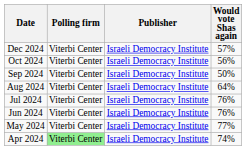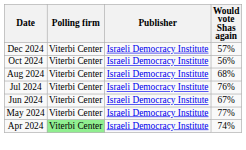- row: Sep 2024 | Viterbi Center | Israeli Democracy Institute | 50%
Aug 2024 | Would vote Shas again: 64% -> 68%
Jun 2024 | Would vote Shas again: 76% -> 67%
